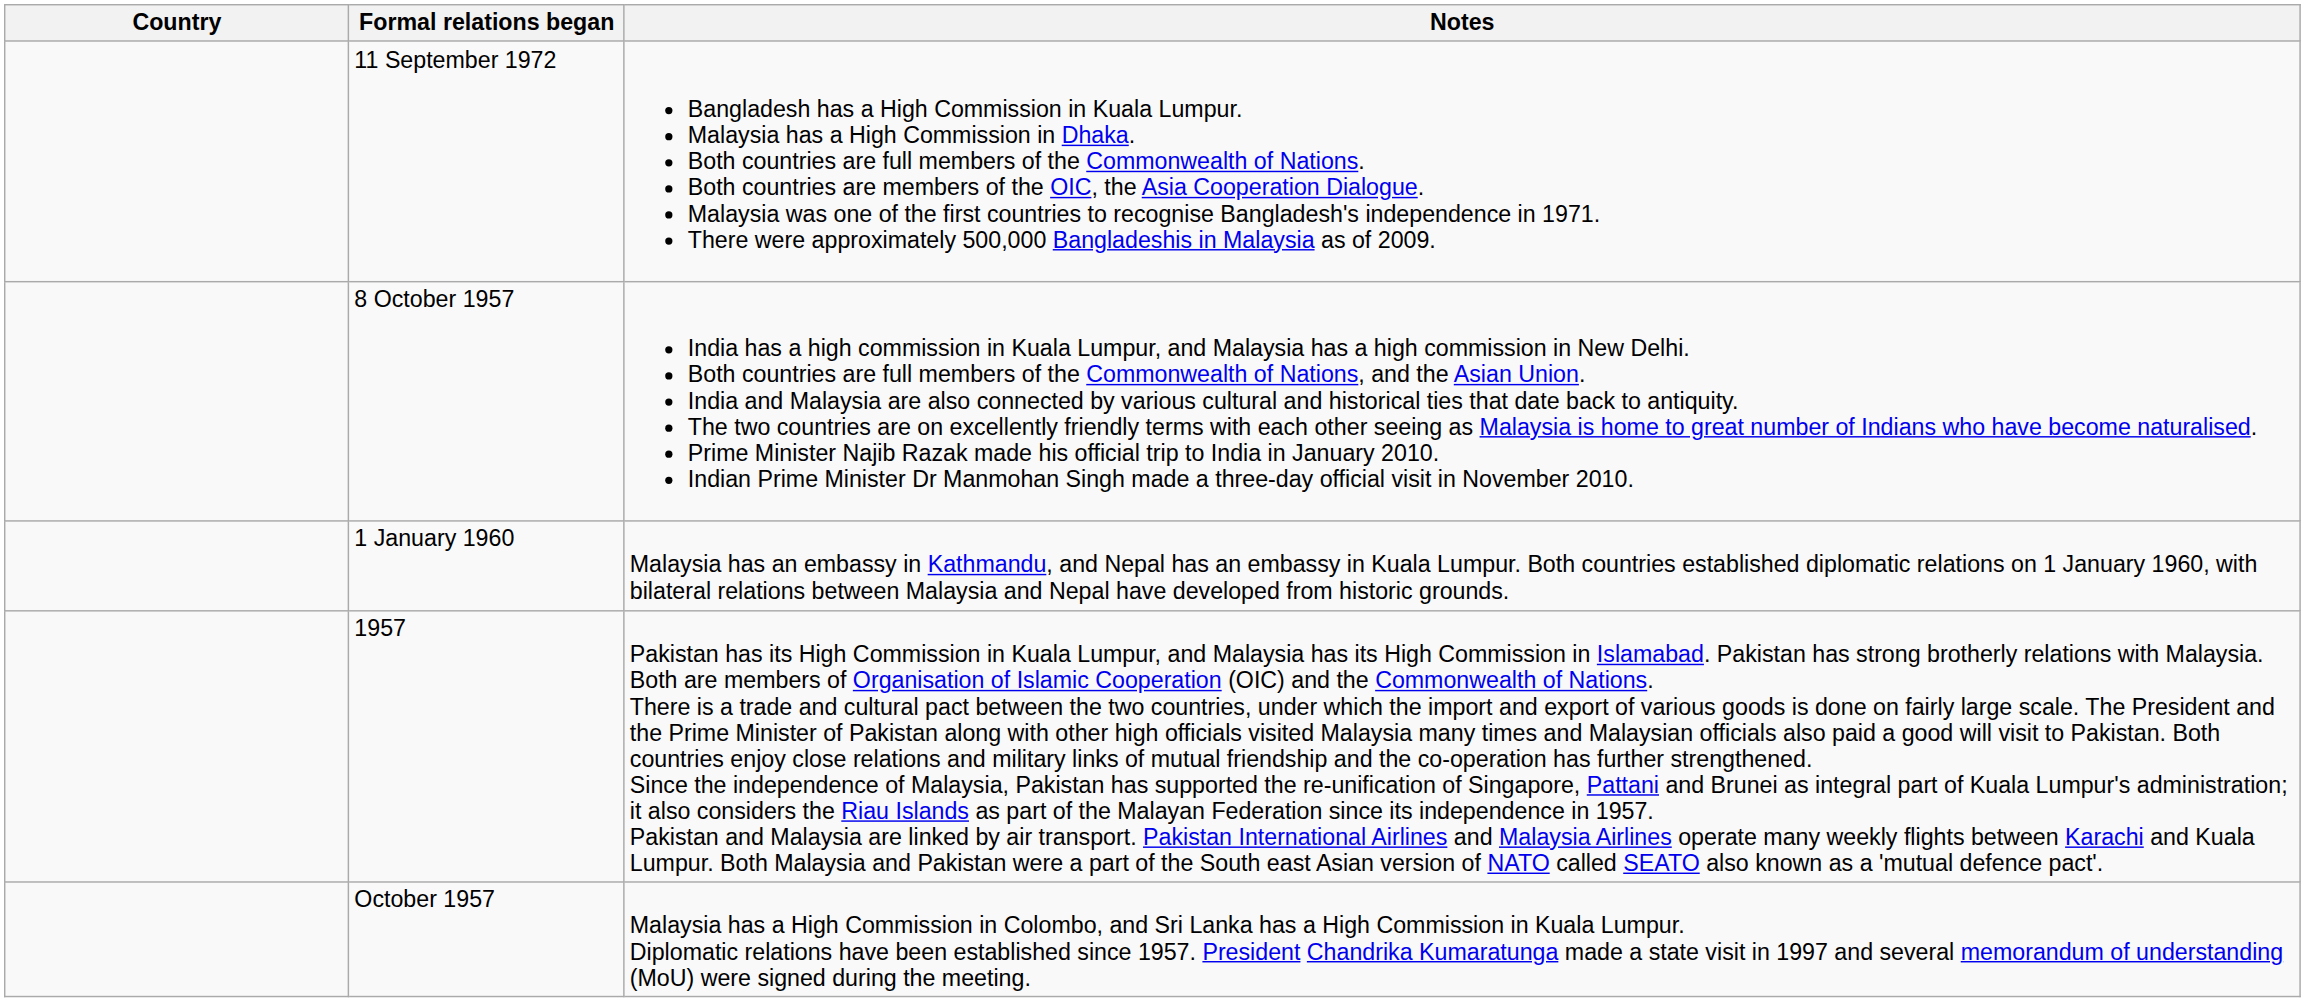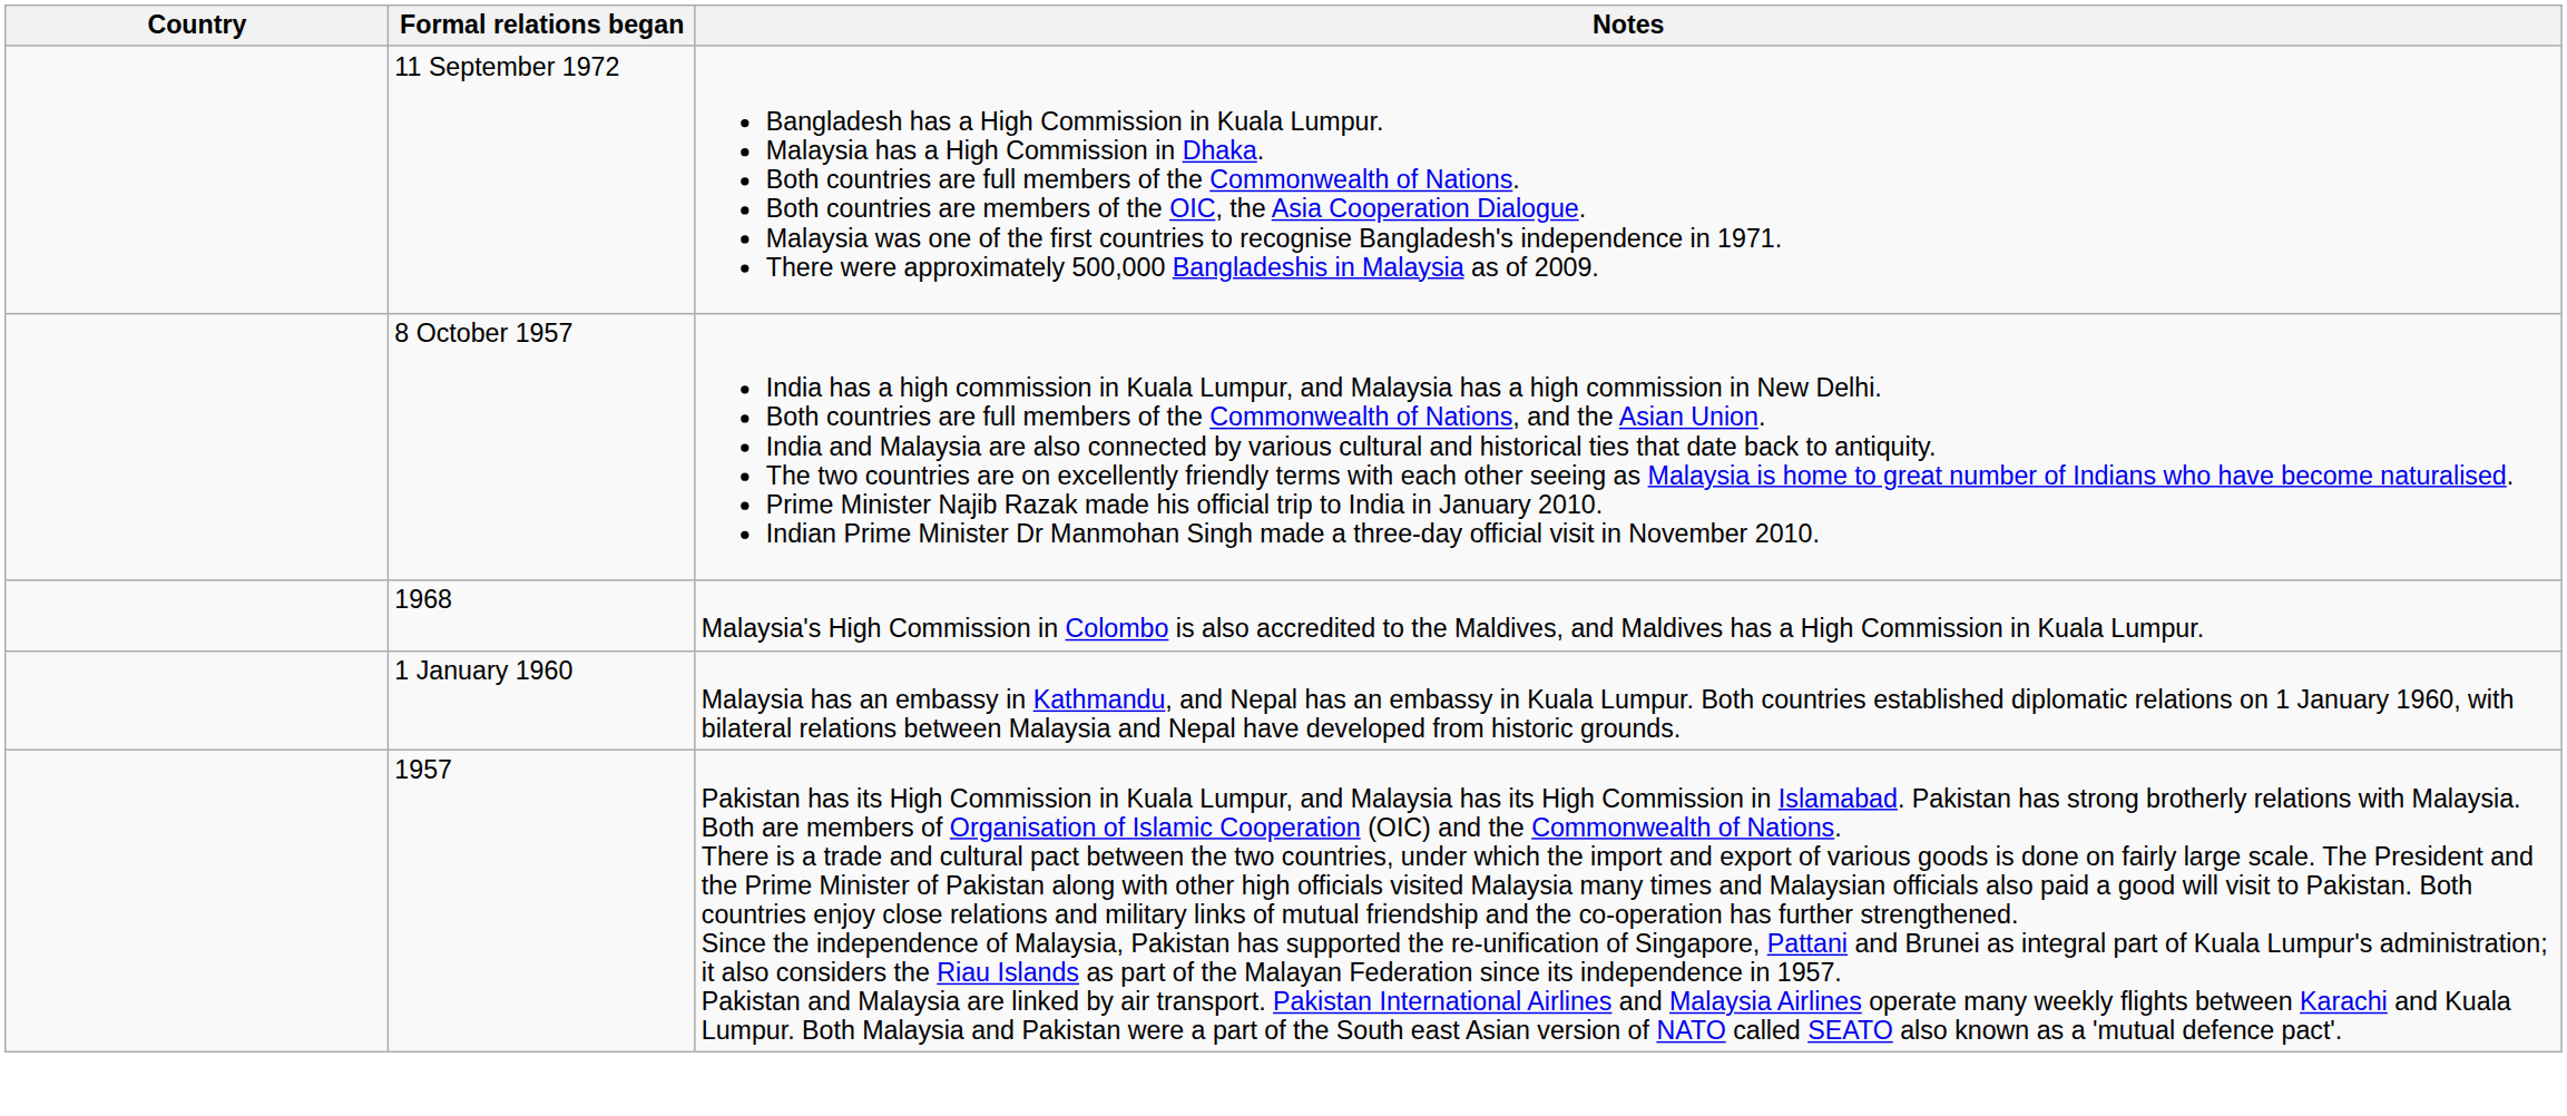+ row: 1968 | Malaysia's High Commission in Colombo is also accredited to the Maldives, and Maldives has a High Commission in Kuala Lumpur.
- row: October 1957 | Malaysia has a High Commission in Colombo, and Sri Lanka has a High Commission in Kuala Lumpur. Diplomatic relations have been established since 1957. President Chandrika Kumaratunga made a state visit in 1997 and several memorandum of understanding (MoU) were signed during the meeting.
